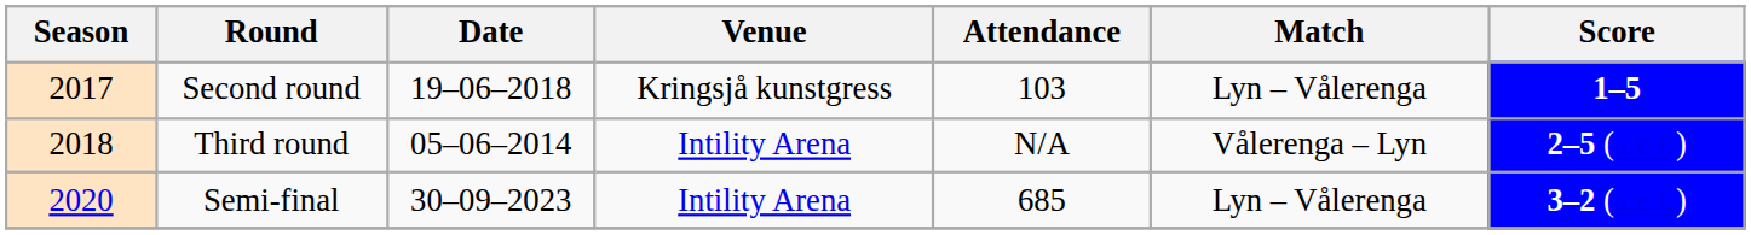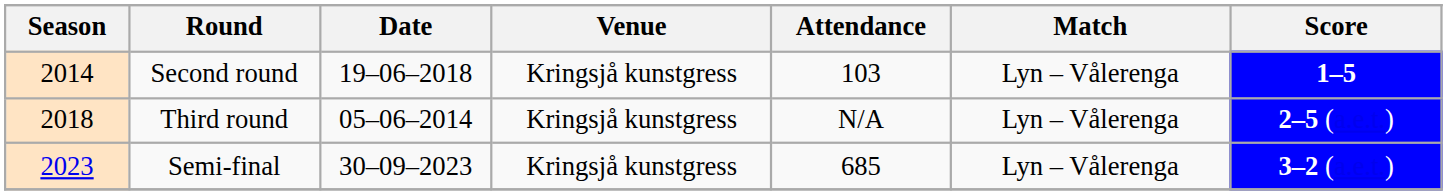Second round | Season: 2017 -> 2014
Third round | Venue: Intility Arena -> Kringsjå kunstgress
Third round | Match: Vålerenga – Lyn -> Lyn – Vålerenga
Semi-final | Season: 2020 -> 2023
Semi-final | Venue: Intility Arena -> Kringsjå kunstgress
